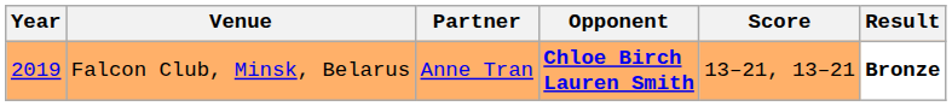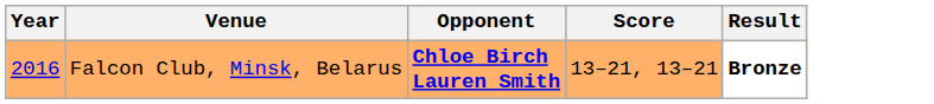- column: Partner | Anne Tran
Falcon Club, Minsk, Belarus | Year: 2019 -> 2016
